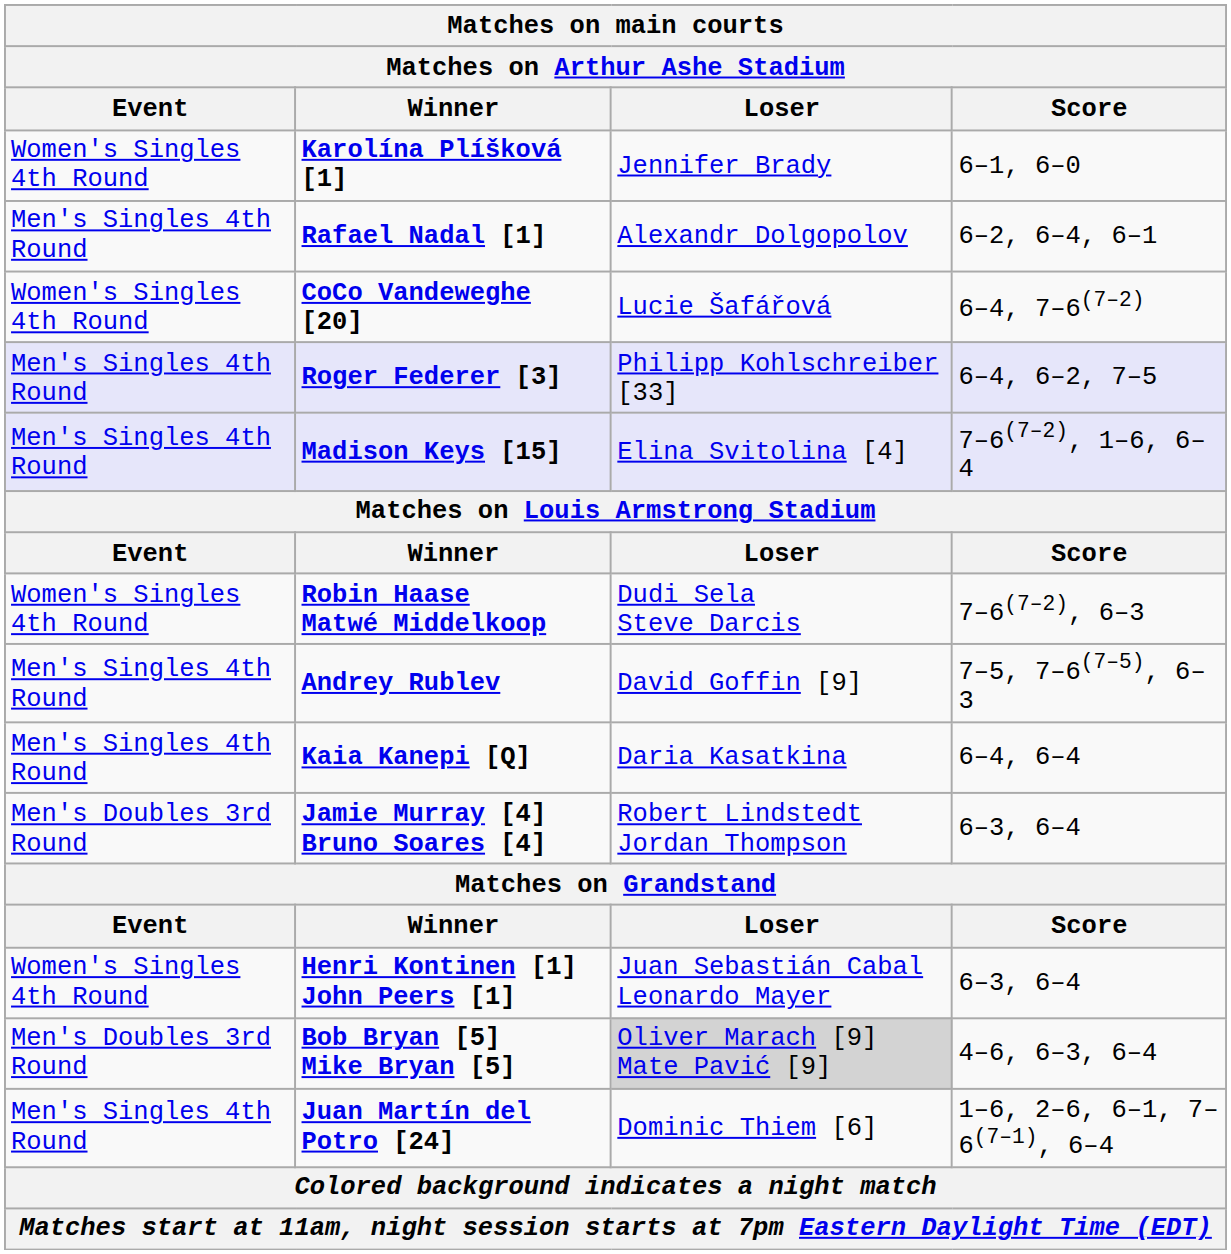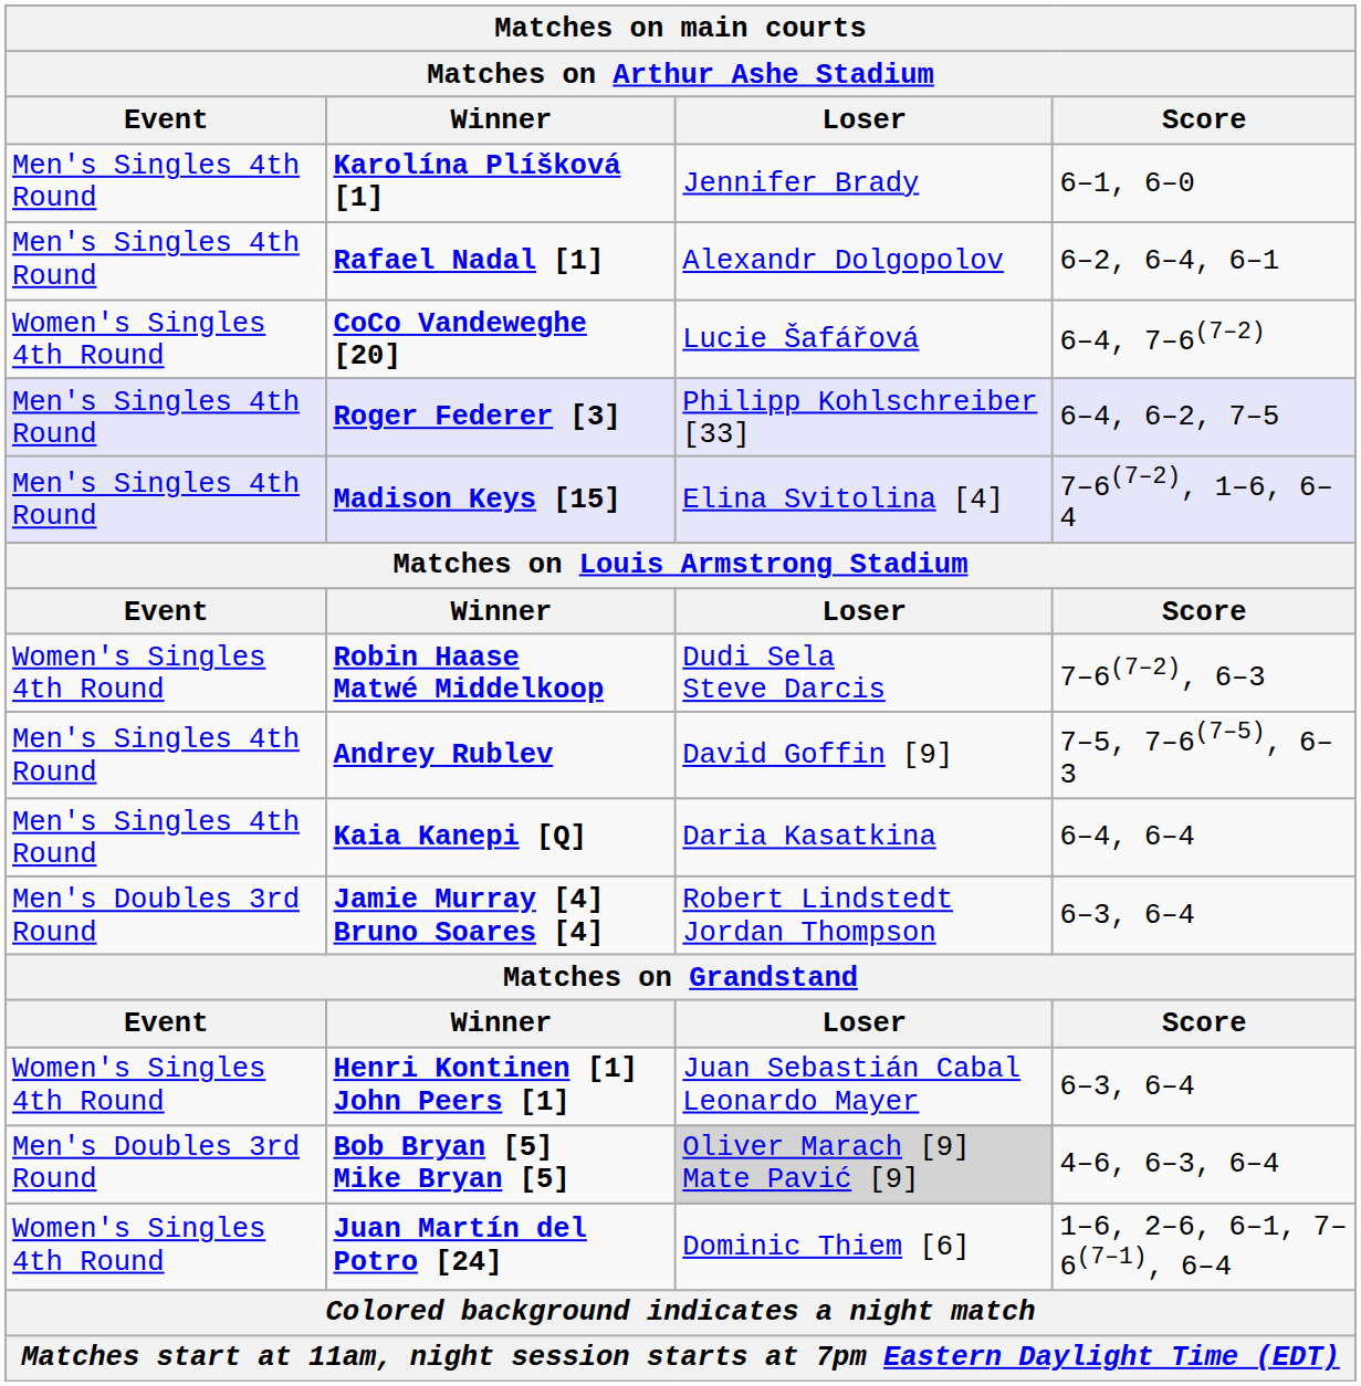Karolína Plíšková [1] | Matches on main courts / Event: Women's Singles 4th Round -> Men's Singles 4th Round
Juan Martín del Potro [24] | Matches on main courts / Event: Men's Singles 4th Round -> Women's Singles 4th Round
